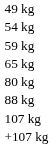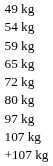+ row: 72 kg
- row: 88 kg
+ row: 97 kg
